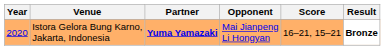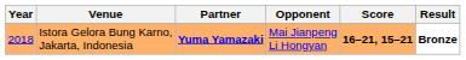Istora Gelora Bung Karno, Jakarta, Indonesia | Year: 2020 -> 2018
Istora Gelora Bung Karno, Jakarta, Indonesia | Score: normal -> bold
